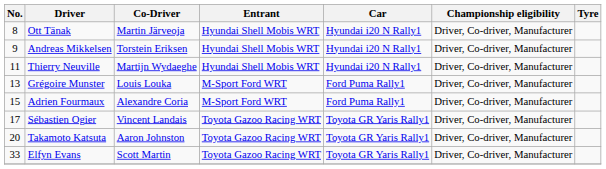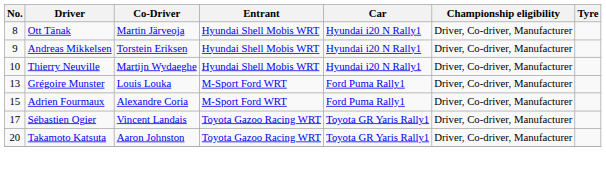Thierry Neuville | No.: 11 -> 10
- row: 33 | Elfyn Evans | Scott Martin | Toyota Gazoo Racing WRT | Toyota GR Yaris Rally1 | Driver, Co-driver, Manufacturer
